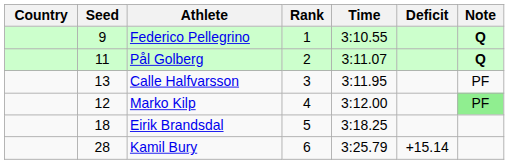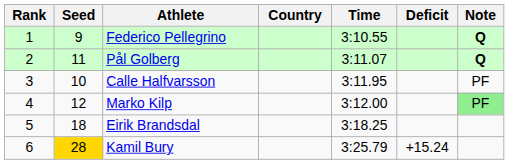columns swapped: Rank <-> Country
Calle Halfvarsson | Seed: 13 -> 10
Kamil Bury | Seed: no background -> gold background
Kamil Bury | Deficit: +15.14 -> +15.24
